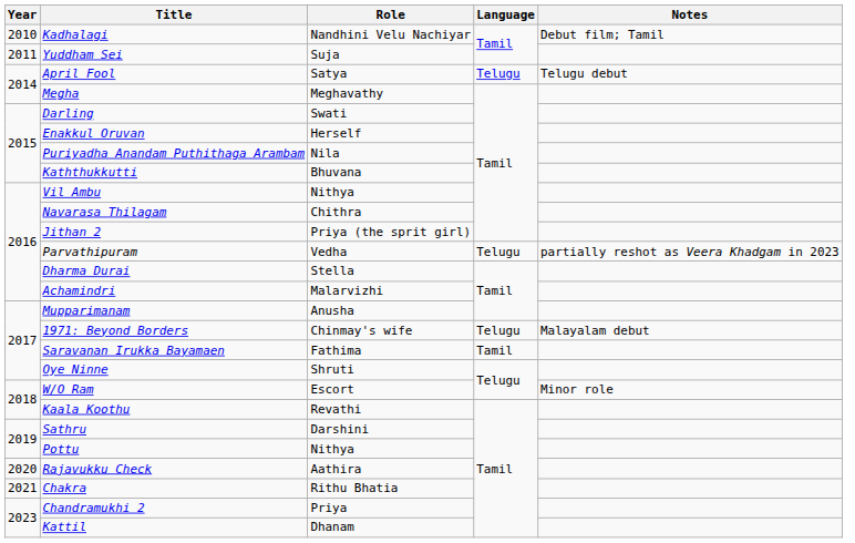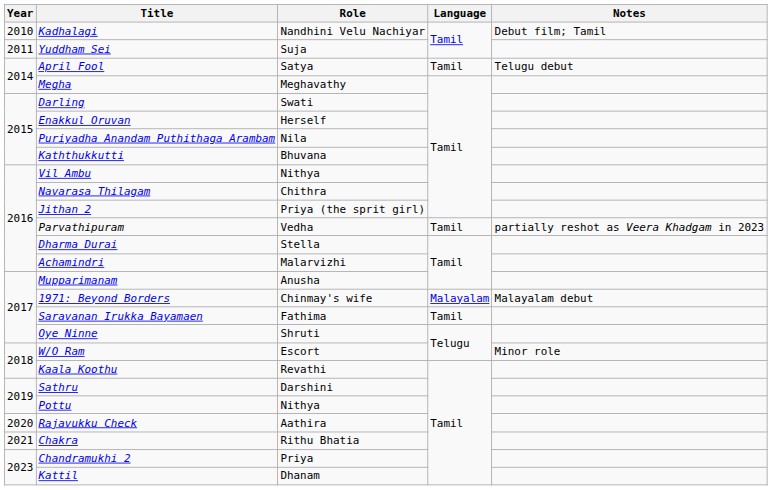April Fool | Language: Telugu -> Tamil
Parvathipuram | Language: Telugu -> Tamil
1971: Beyond Borders | Language: Telugu -> Malayalam
